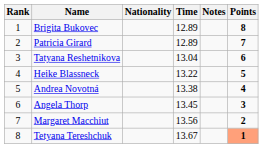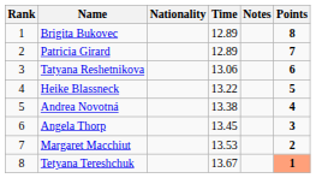Tatyana Reshetnikova | Time: 13.04 -> 13.06
Margaret Macchiut | Time: 13.56 -> 13.53
